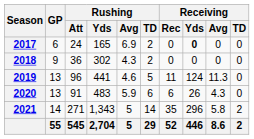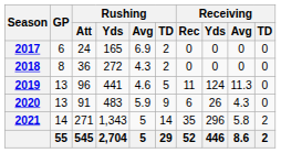2017 | Receiving / Yds: bold -> normal
2018 | GP: 9 -> 8
2018 | Rushing / Yds: 302 -> 272
2020 | Rushing / TD: 6 -> 9
